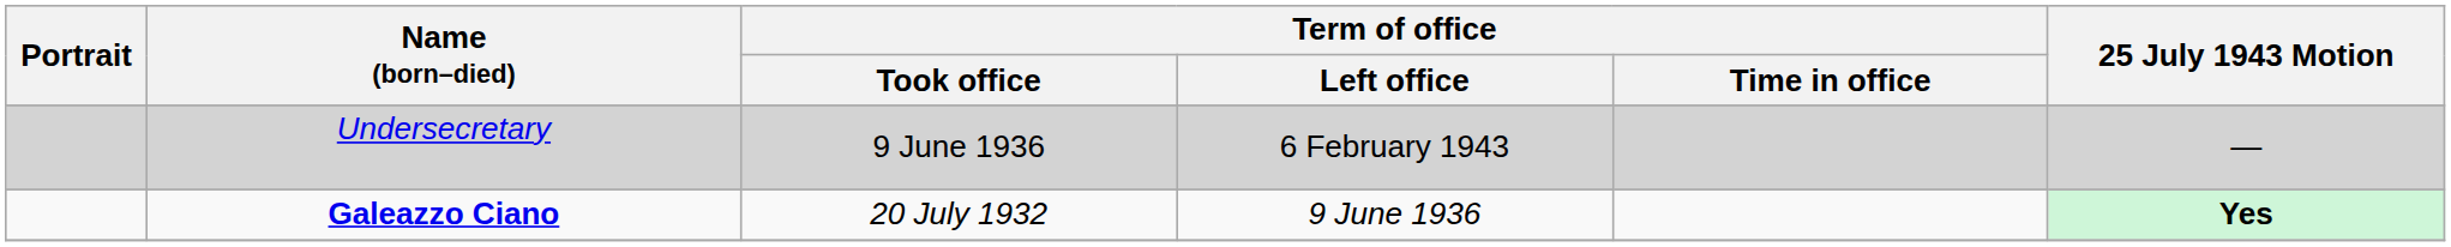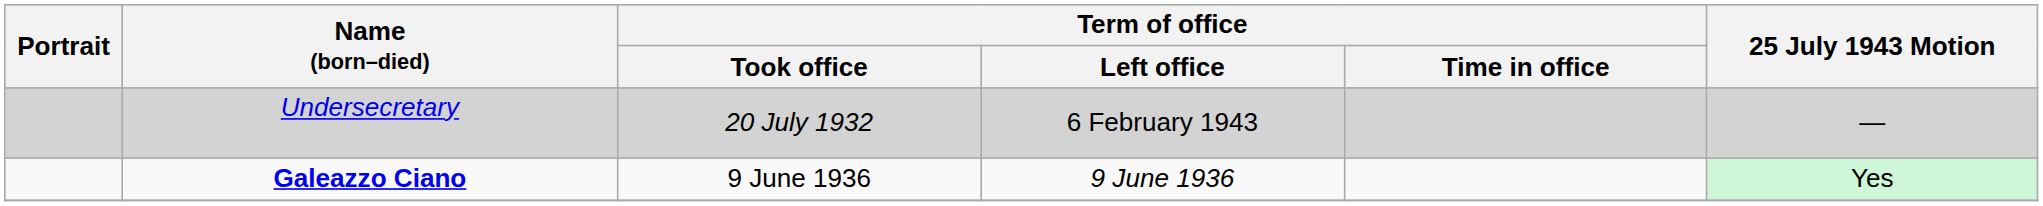Undersecretary | Term of office / Took office: 9 June 1936 -> 20 July 1932
Galeazzo Ciano | Term of office / Took office: 20 July 1932 -> 9 June 1936
Galeazzo Ciano | 25 July 1943 Motion: bold -> normal
